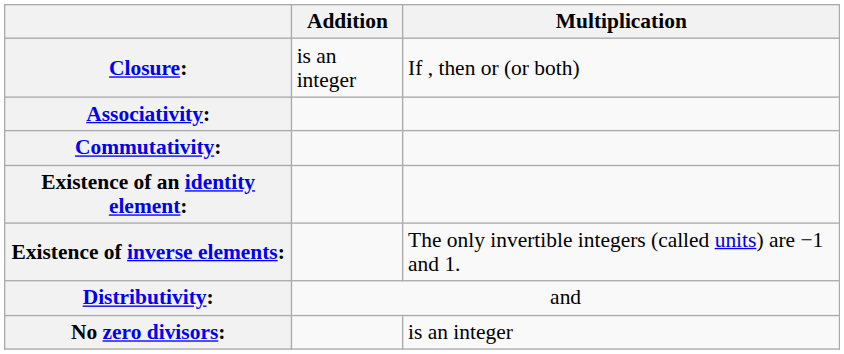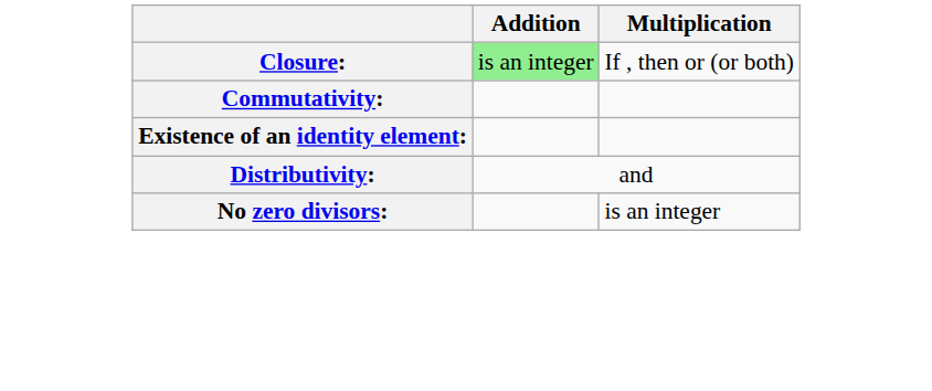Closure: | Addition: no background -> lightgreen background
- row: Associativity:
- row: Existence of inverse elements: | The only invertible integers (called units) are −1 and 1.
